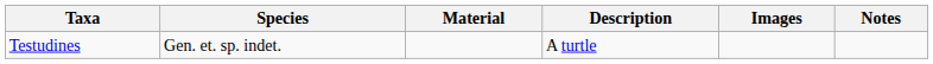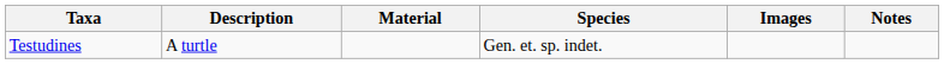columns swapped: Species <-> Description
